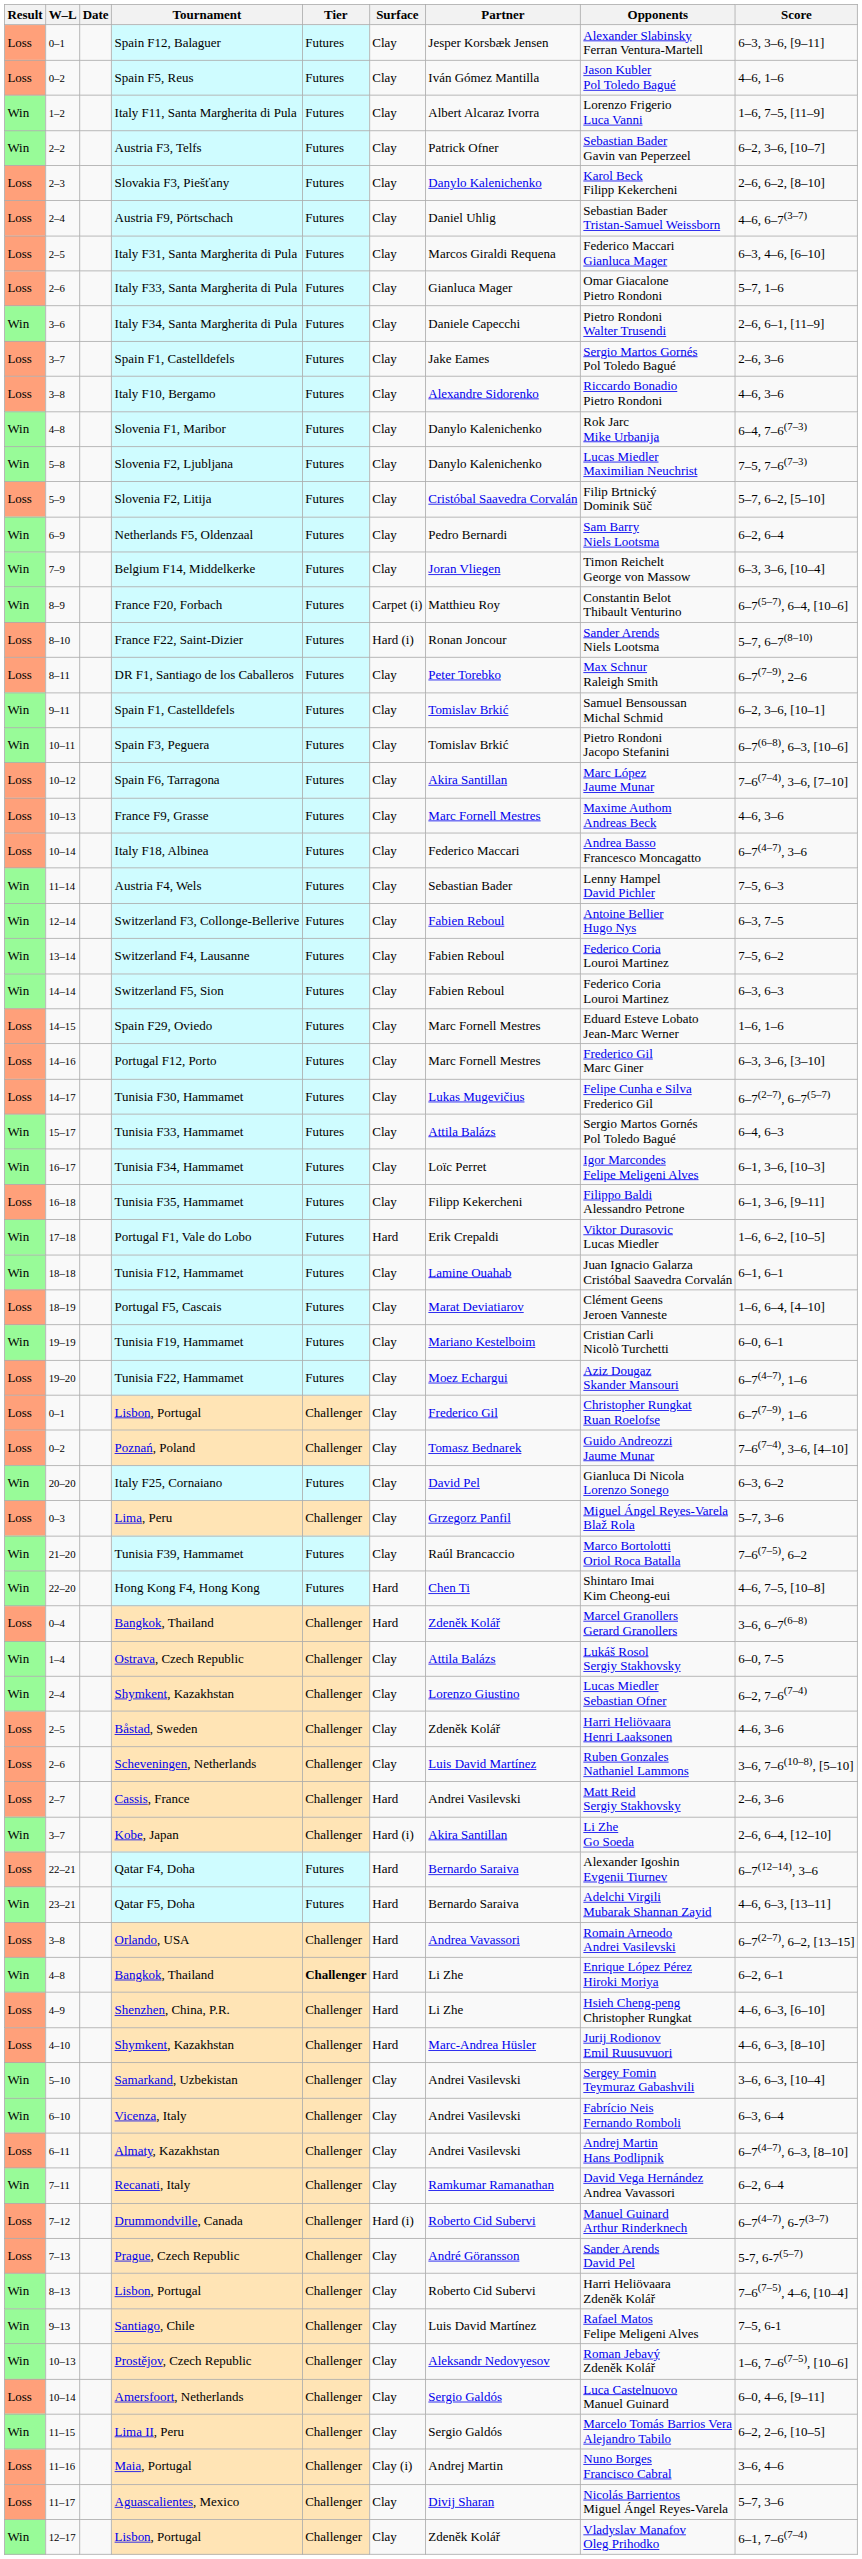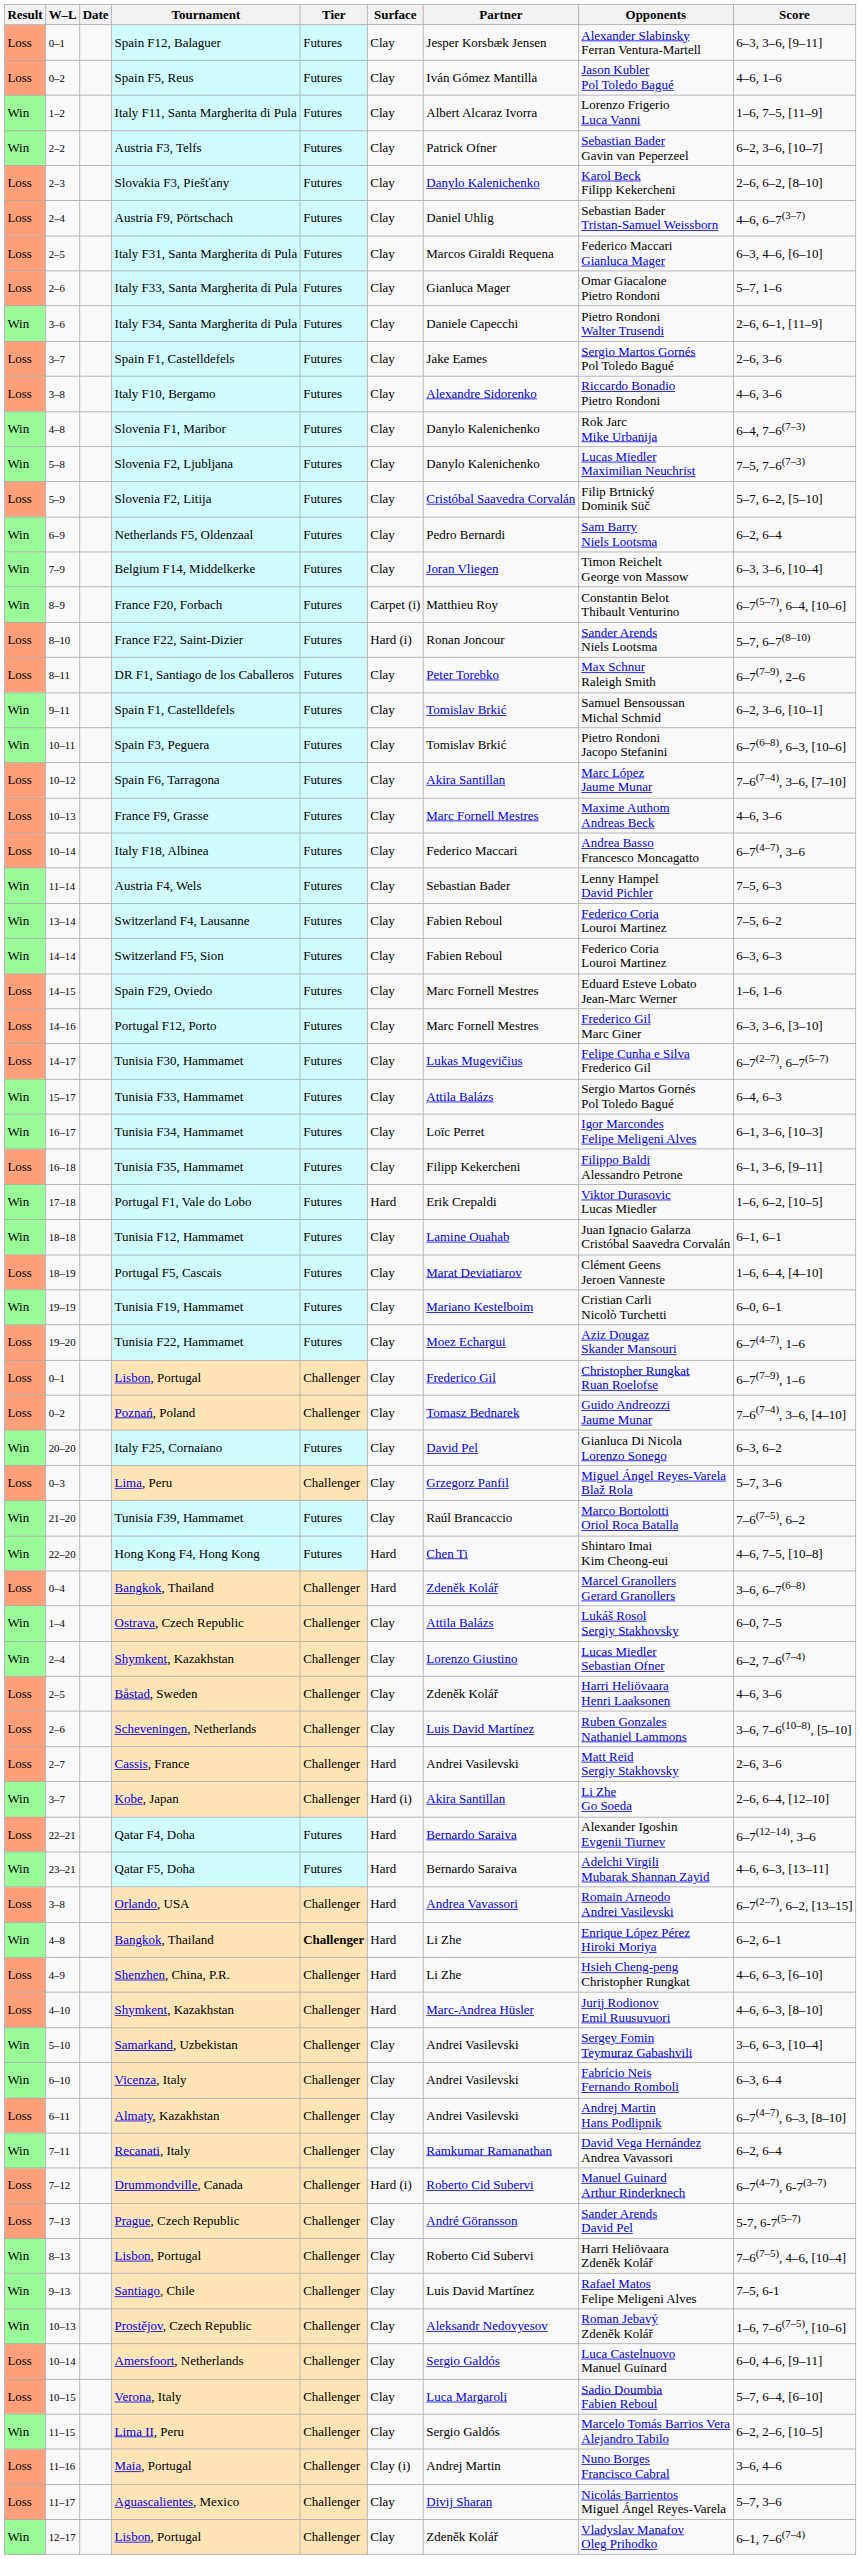- row: Win | 12–14 | Switzerland F3, Collonge-Bellerive | Futures | Clay | Fabien Reboul | Antoine Bellier Hugo Nys | 6–3, 7–5
+ row: Loss | 10–15 | Verona, Italy | Challenger | Clay | Luca Margaroli | Sadio Doumbia Fabien Reboul | 5–7, 6–4, [6–10]
